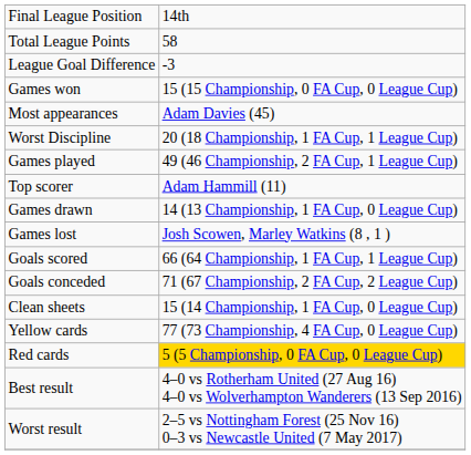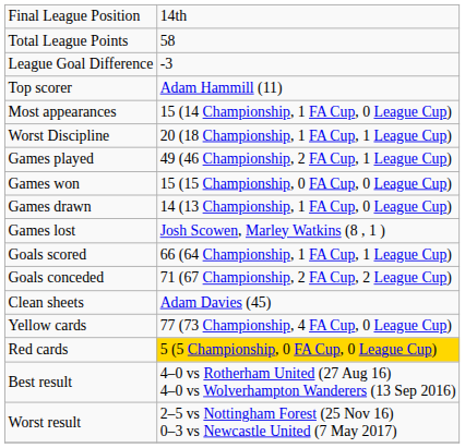rows swapped: Top scorer <-> Games won
Most appearances | column 2: Adam Davies (45) -> 15 (14 Championship, 1 FA Cup, 0 League Cup)
Clean sheets | column 2: 15 (14 Championship, 1 FA Cup, 0 League Cup) -> Adam Davies (45)
